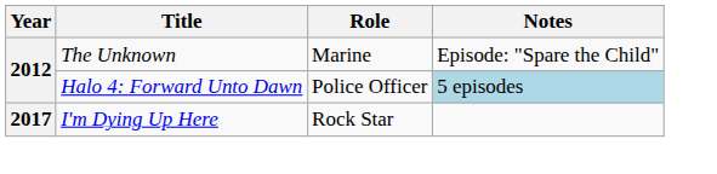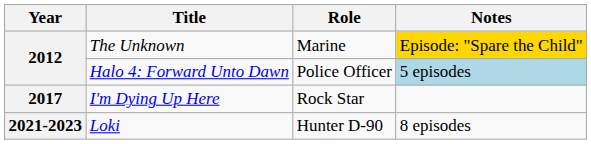The Unknown | Notes: no background -> gold background
+ row: 2021-2023 | Loki | Hunter D-90 | 8 episodes
